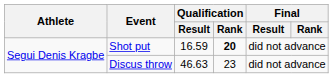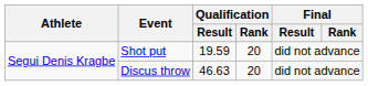Shot put | Qualification / Result: 16.59 -> 19.59
Shot put | Qualification / Rank: bold -> normal
Discus throw | Qualification / Rank: 23 -> 20
